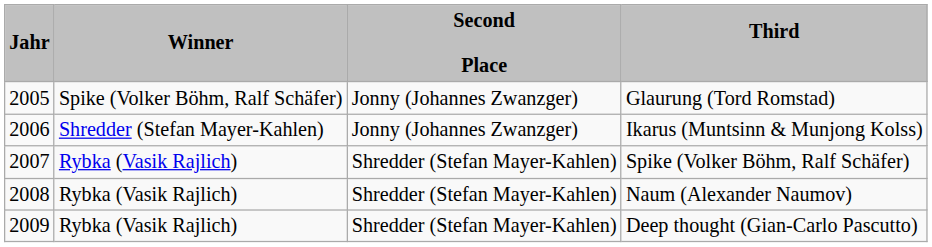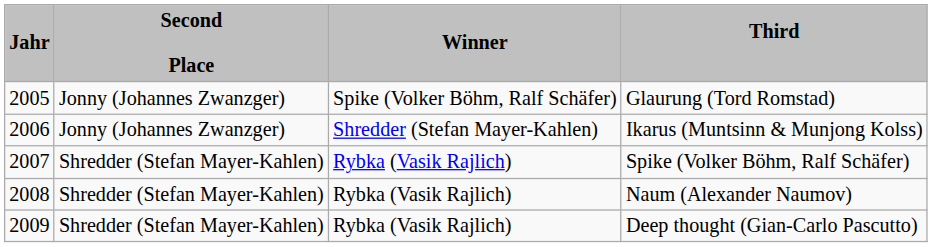columns swapped: Winner <-> Second Place
